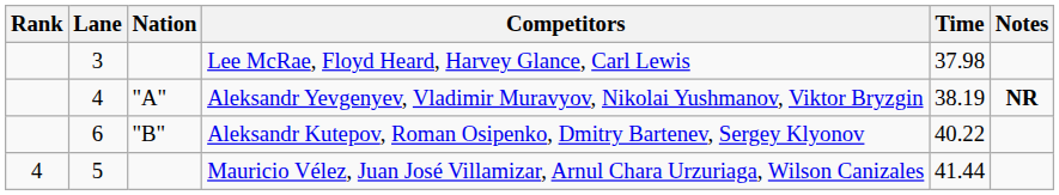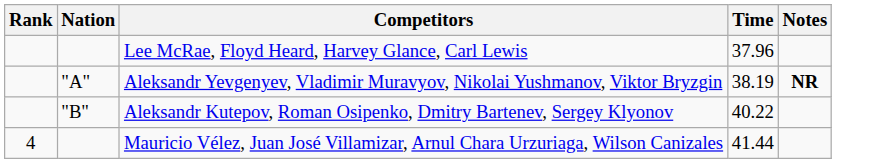- column: Lane | 3 | 4 | 6 | 5
Lee McRae, Floyd Heard, Harvey Glance, Carl Lewis | Time: 37.98 -> 37.96
